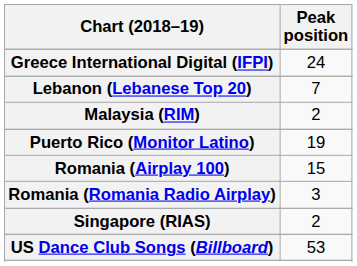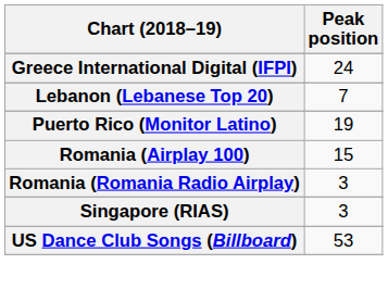- row: Malaysia (RIM) | 2
Singapore (RIAS) | Peak position: 2 -> 3
